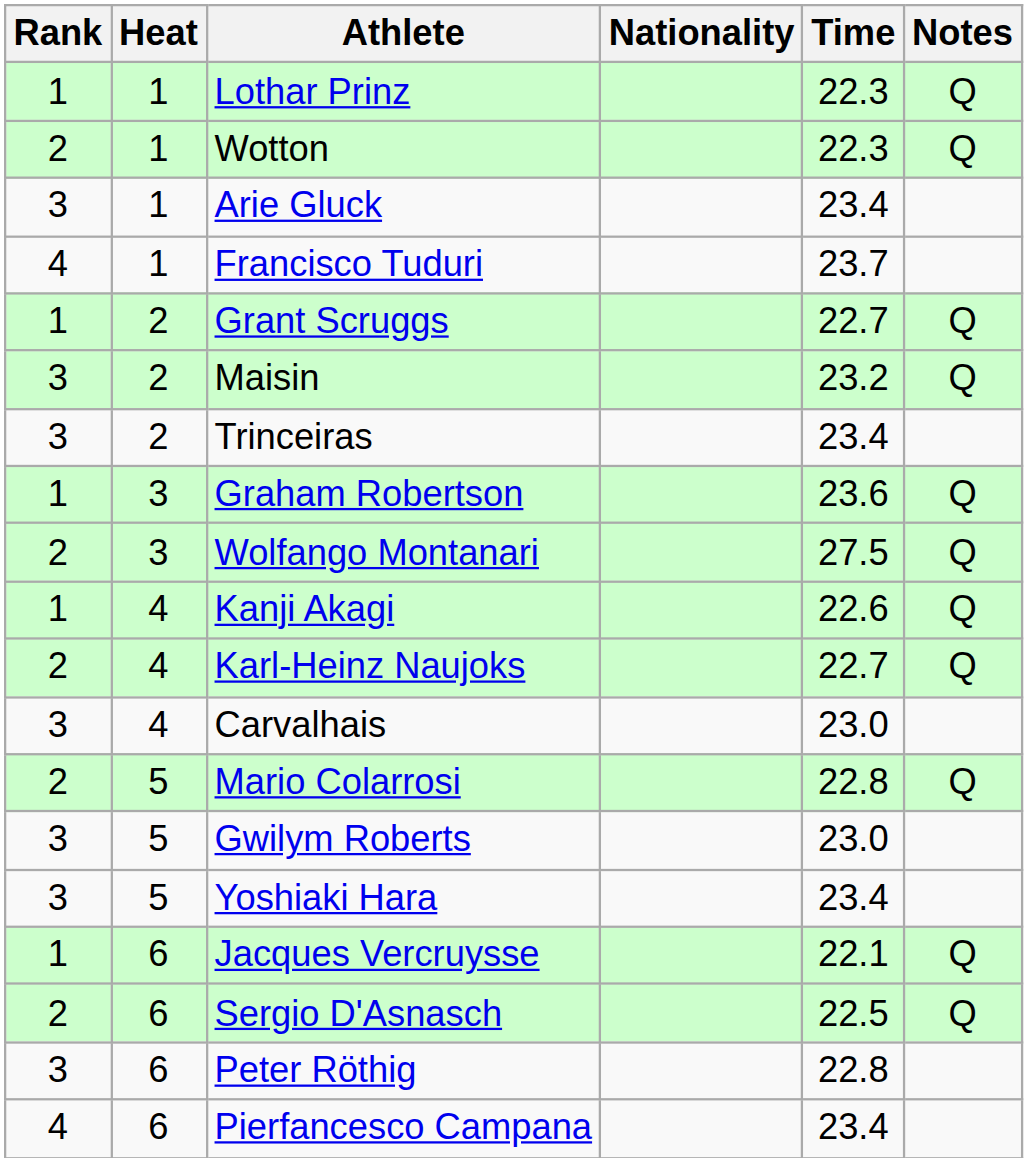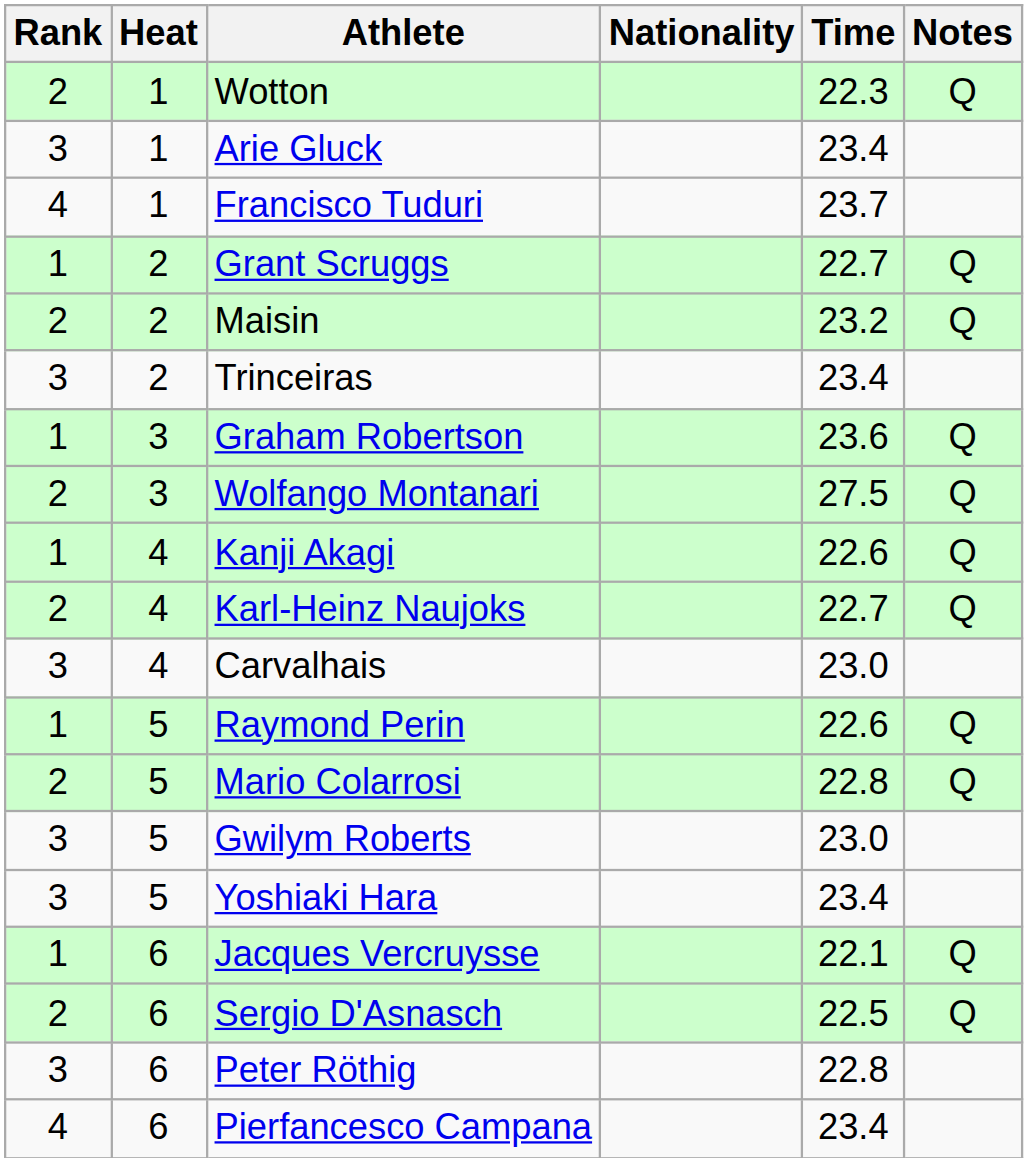- row: 1 | 1 | Lothar Prinz | 22.3 | Q
Maisin | Rank: 3 -> 2
+ row: 1 | 5 | Raymond Perin | 22.6 | Q
